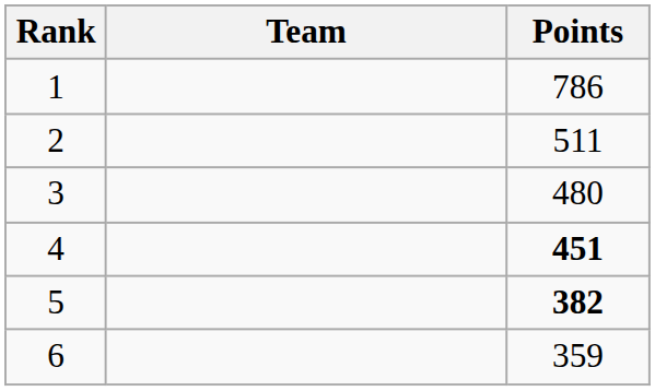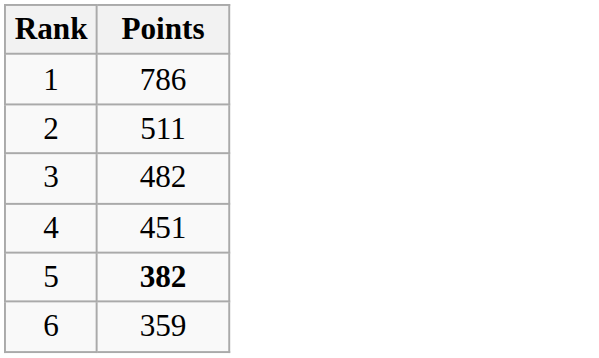- column: Team
3 | Points: 480 -> 482
4 | Points: bold -> normal
